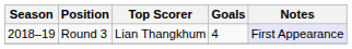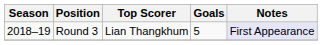Round 3 | Goals: 4 -> 5
